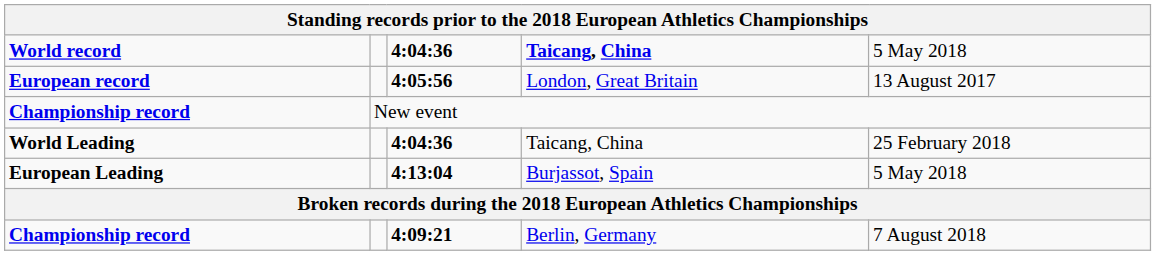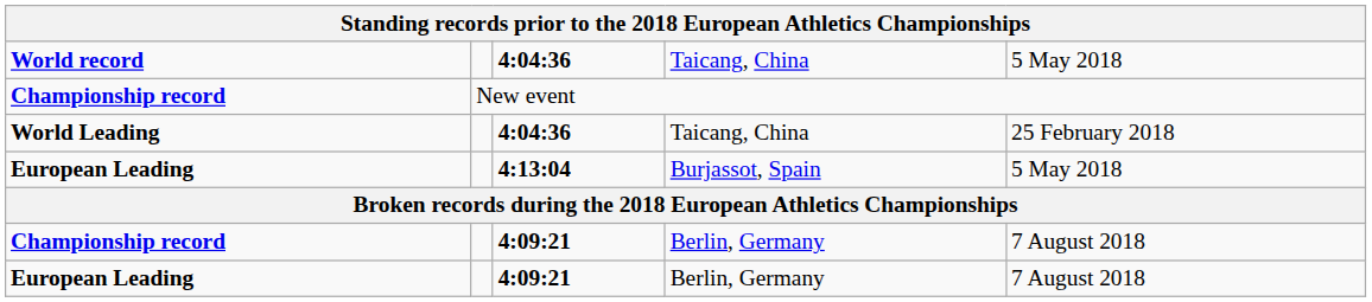World record | column 4: bold -> normal
- row: European record | 4:05:56 | London, Great Britain | 13 August 2017
+ row: European Leading | 4:09:21 | Berlin, Germany | 7 August 2018
